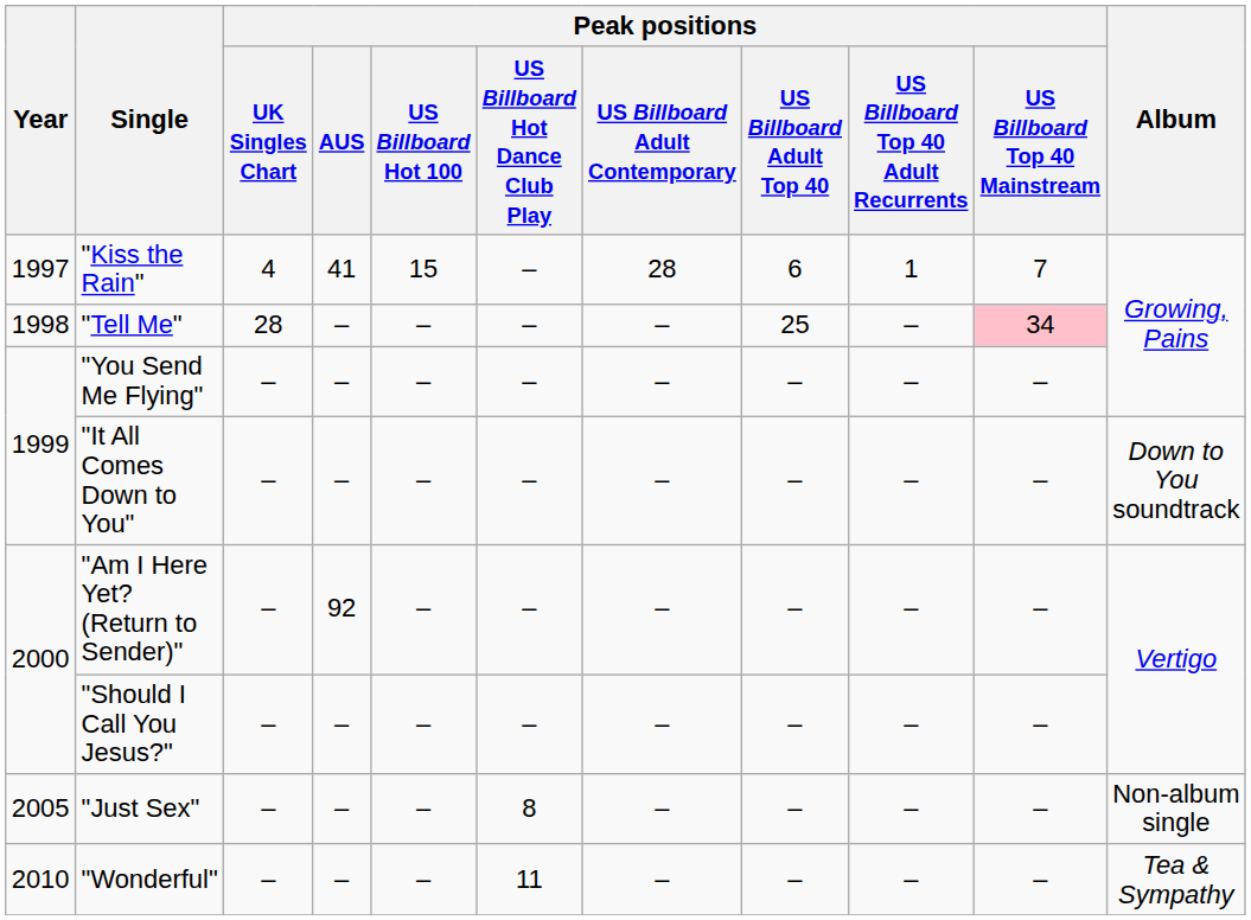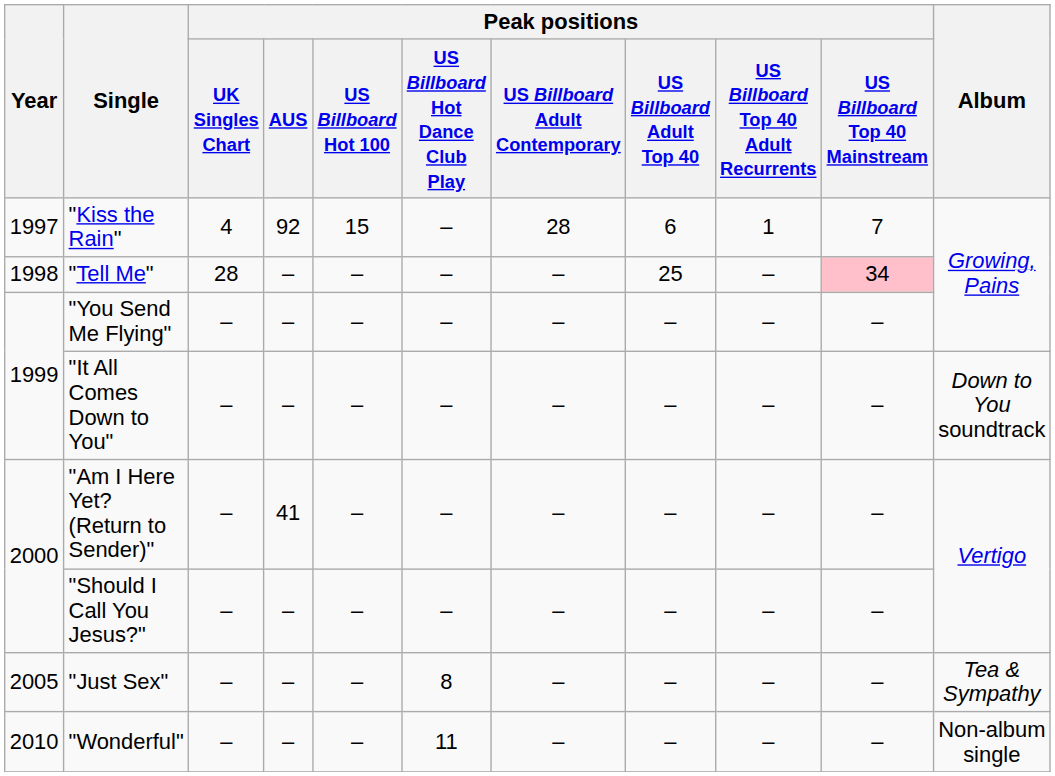"Kiss the Rain" | Peak positions / AUS: 41 -> 92
"Am I Here Yet? (Return to Sender)" | Peak positions / AUS: 92 -> 41
"Just Sex" | Album: Non-album single -> Tea & Sympathy
"Wonderful" | Album: Tea & Sympathy -> Non-album single
